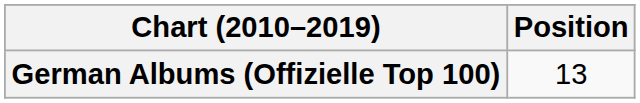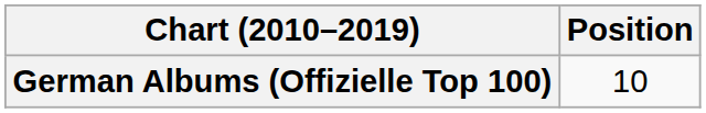German Albums (Offizielle Top 100) | Position: 13 -> 10
